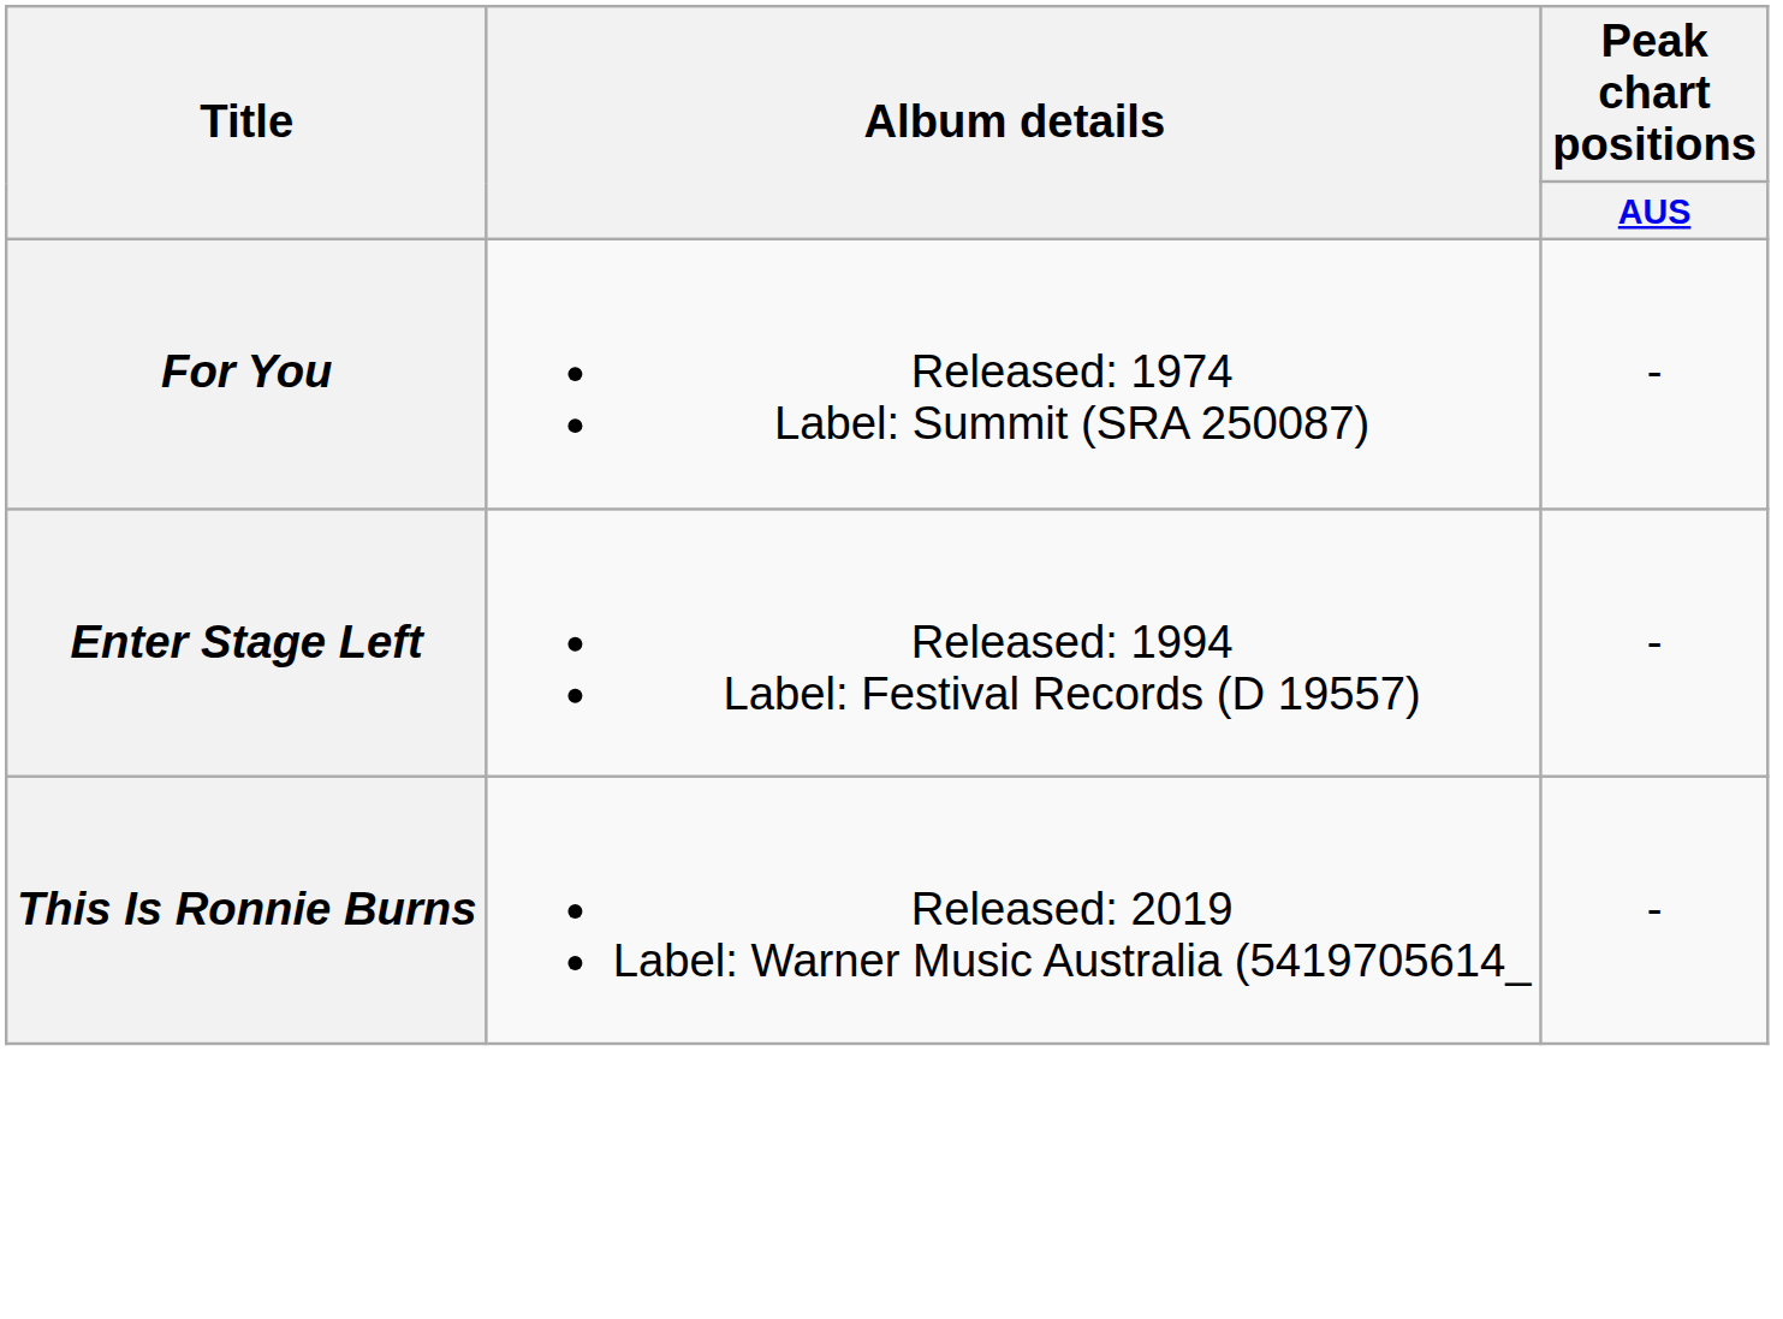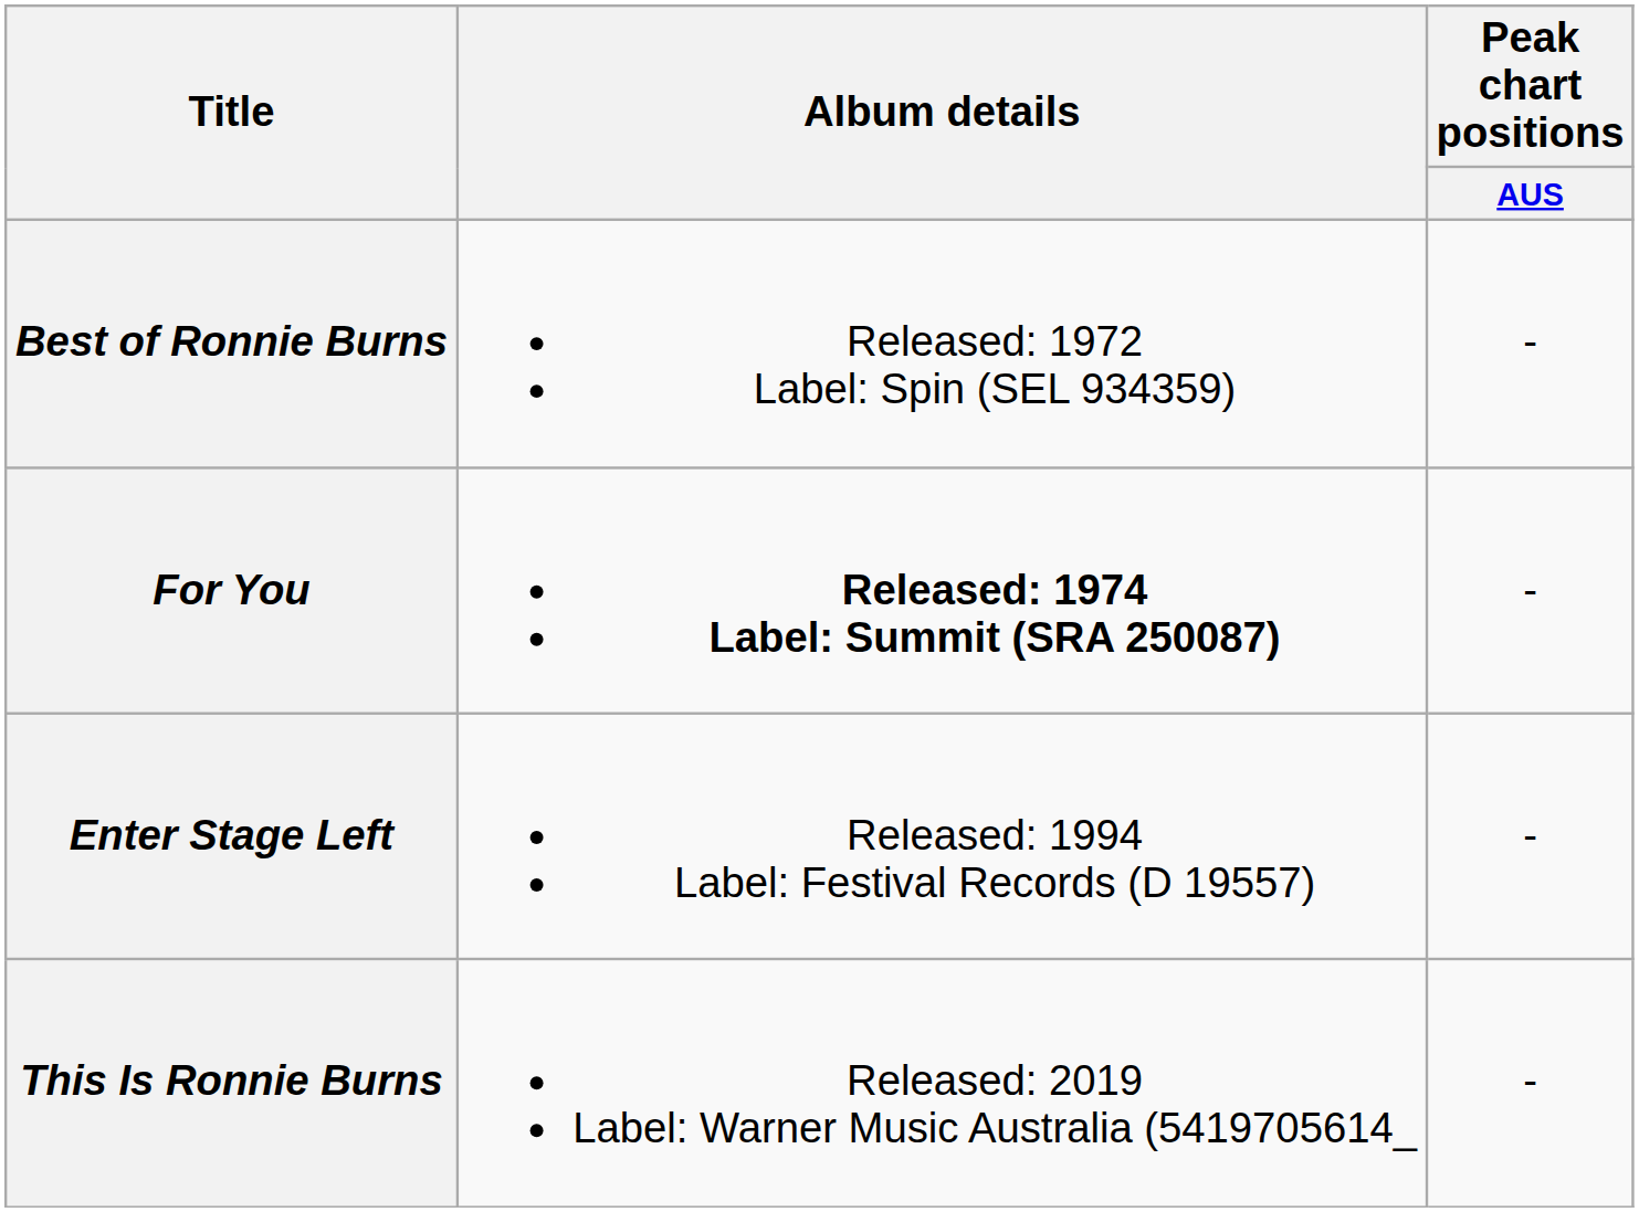+ row: Best of Ronnie Burns | Released: 1972 Label: Spin (SEL 934359) | -
For You | Album details: normal -> bold
